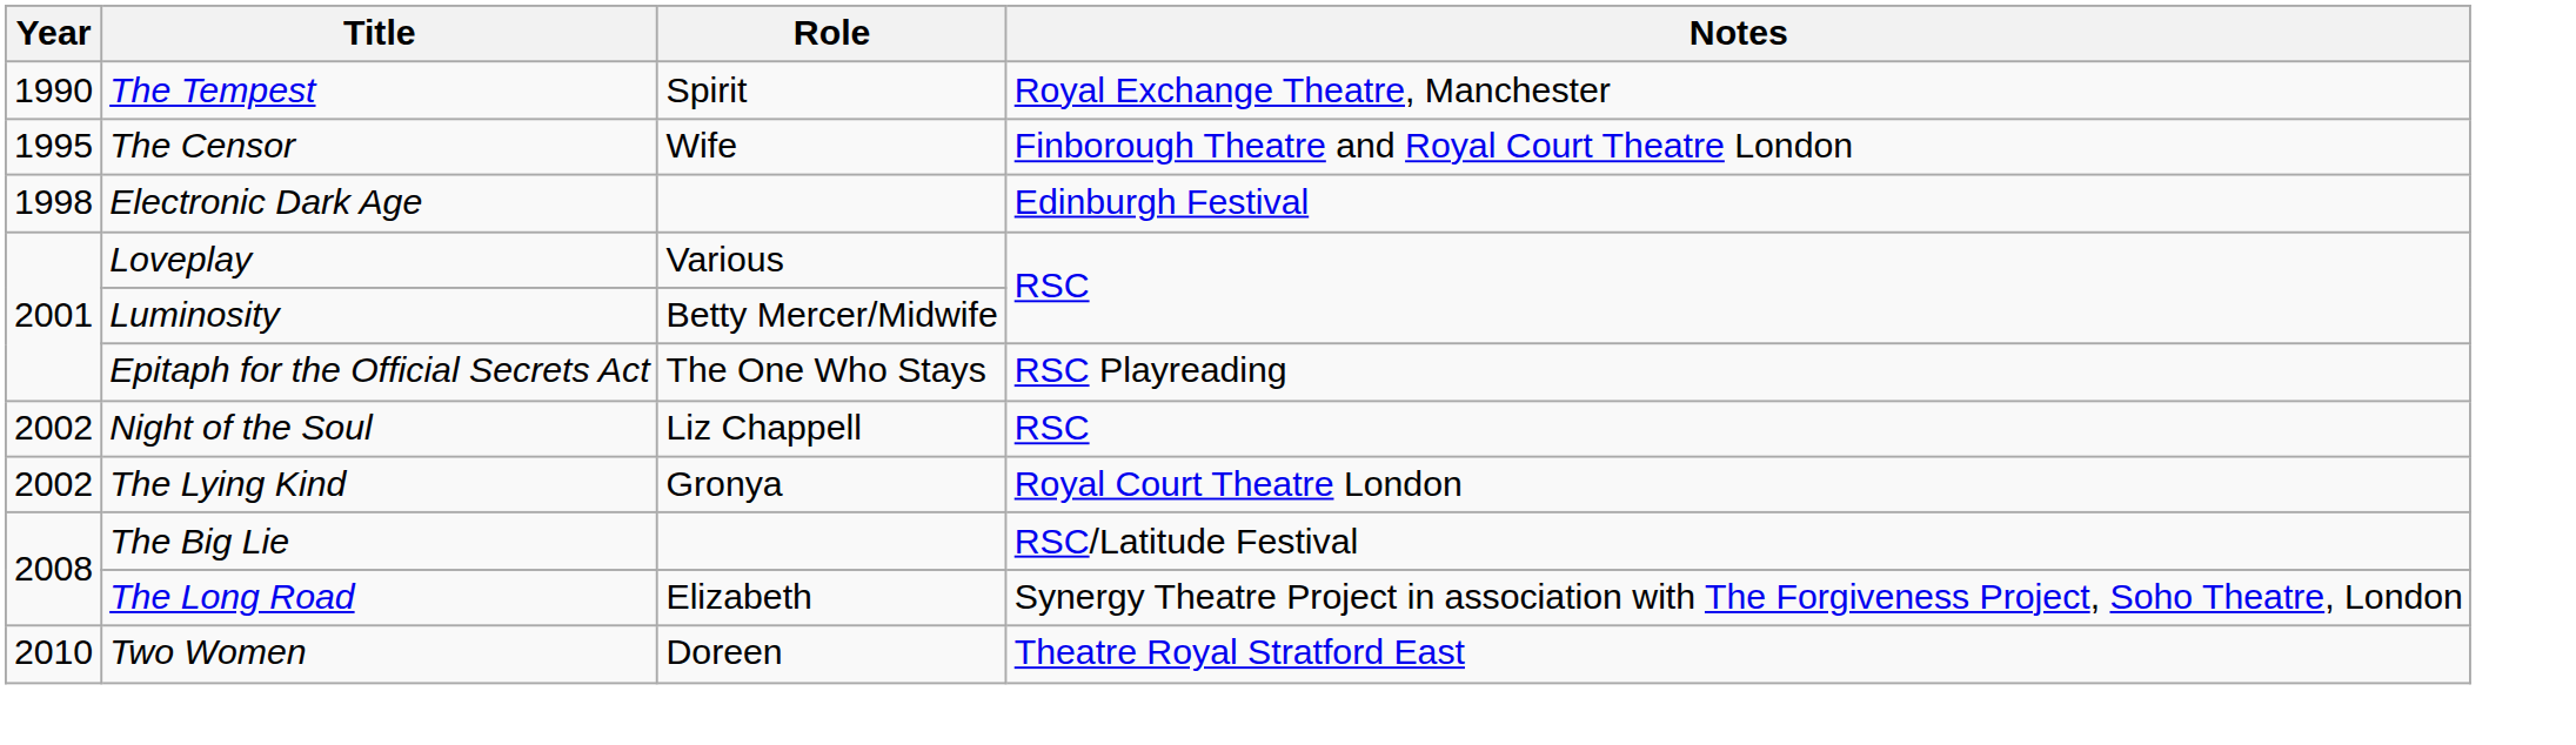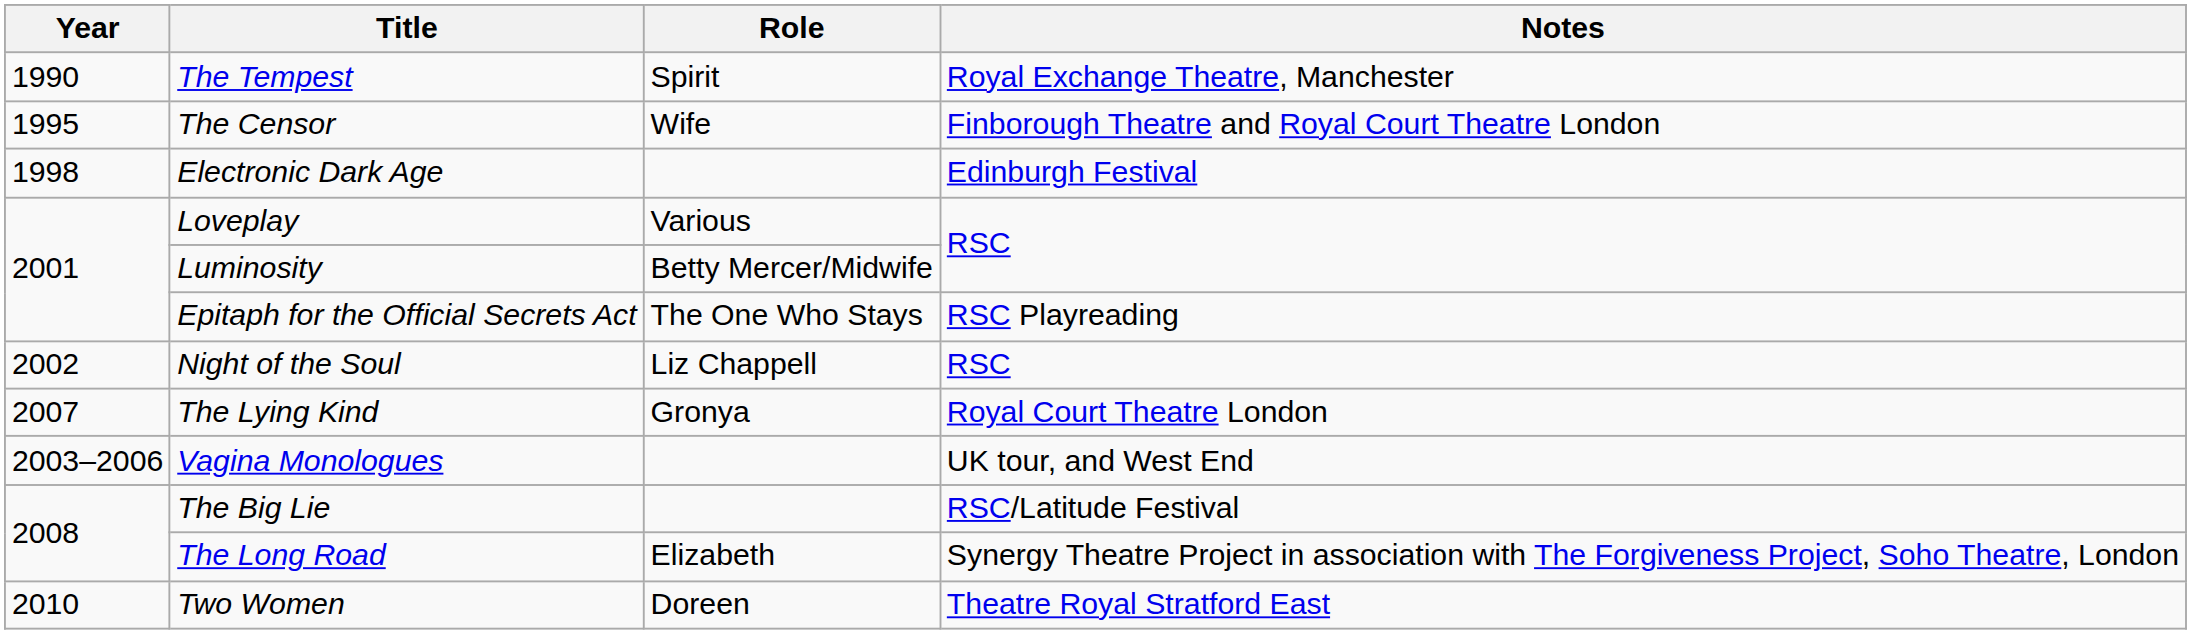The Lying Kind | Year: 2002 -> 2007
+ row: 2003–2006 | Vagina Monologues | UK tour, and West End
